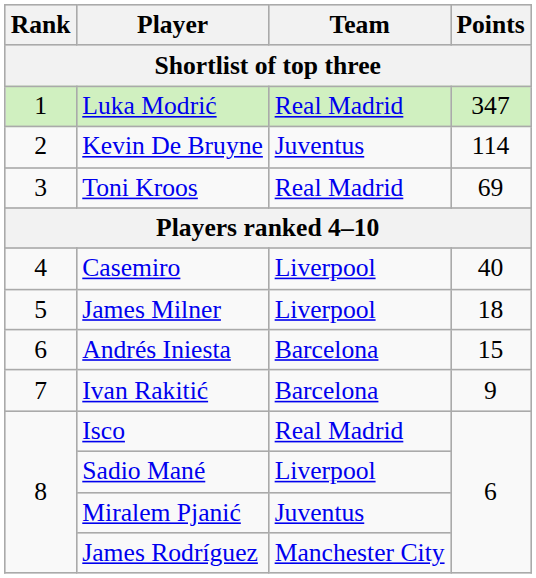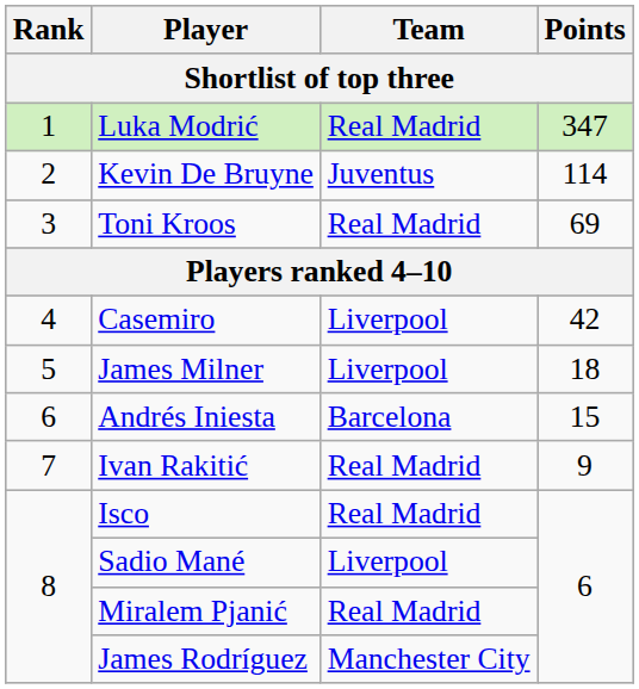Casemiro | Points: 40 -> 42
Ivan Rakitić | Team: Barcelona -> Real Madrid
Miralem Pjanić | Team: Juventus -> Real Madrid
